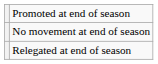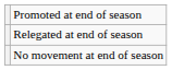rows swapped: No movement at end of season <-> Relegated at end of season
